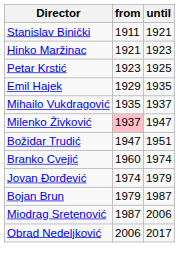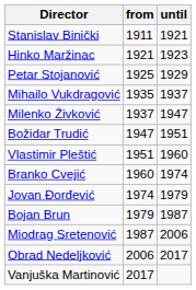- row: Petar Krstić | 1923 | 1925
+ row: Petar Stojanović | 1925 | 1929
- row: Еmil Hajek | 1929 | 1935
Мilenko Živković | from: pink background -> no background
+ row: Vlastimir Pleštić | 1951 | 1960
+ row: Vanjuška Martinović | 2017
